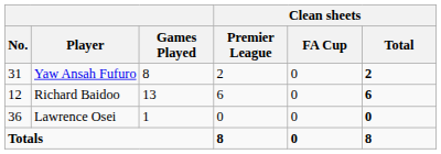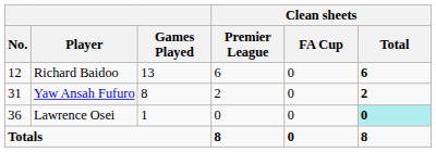rows swapped: Richard Baidoo <-> Yaw Ansah Fufuro
Lawrence Osei | Clean sheets / Total: no background -> paleturquoise background
